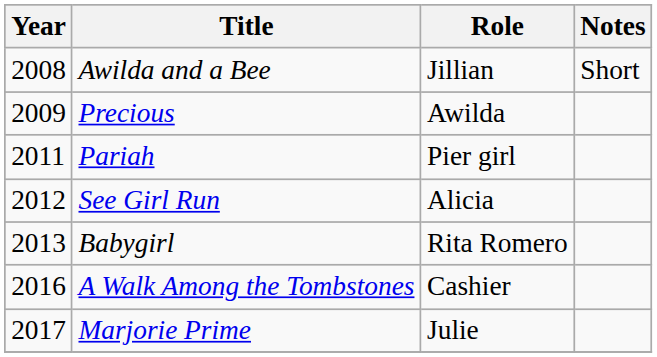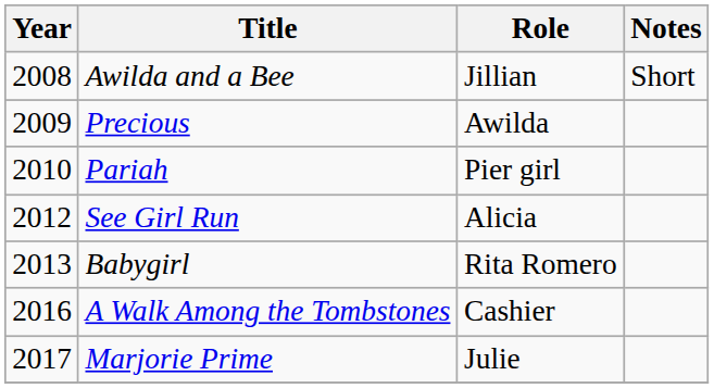Pariah | Year: 2011 -> 2010
